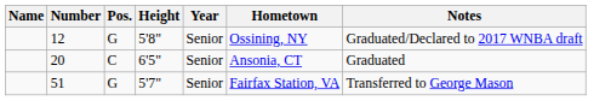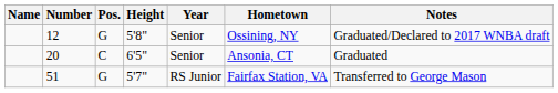51 | Year: Senior -> RS Junior
